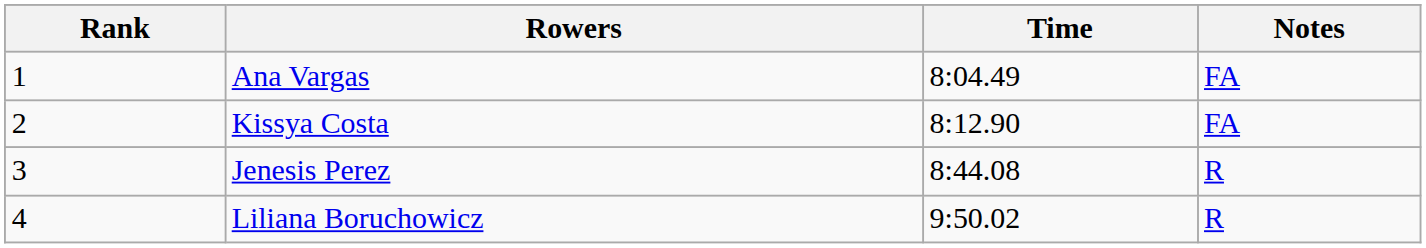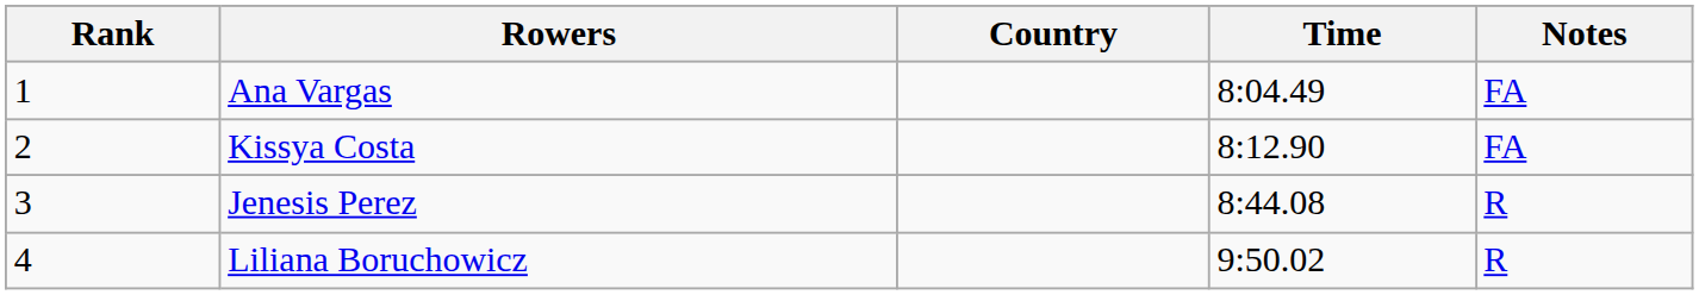+ column: Country
